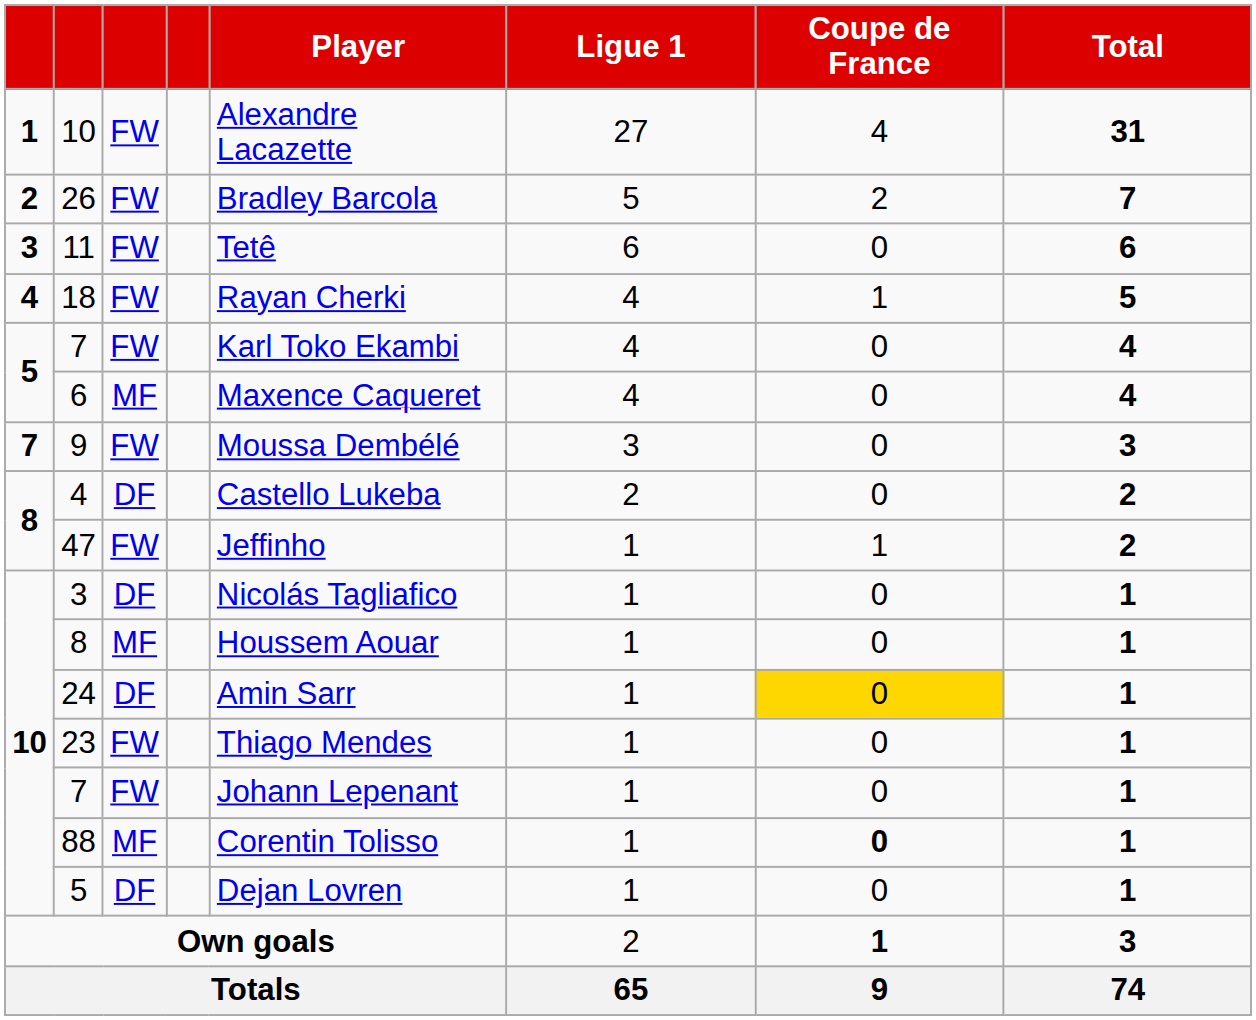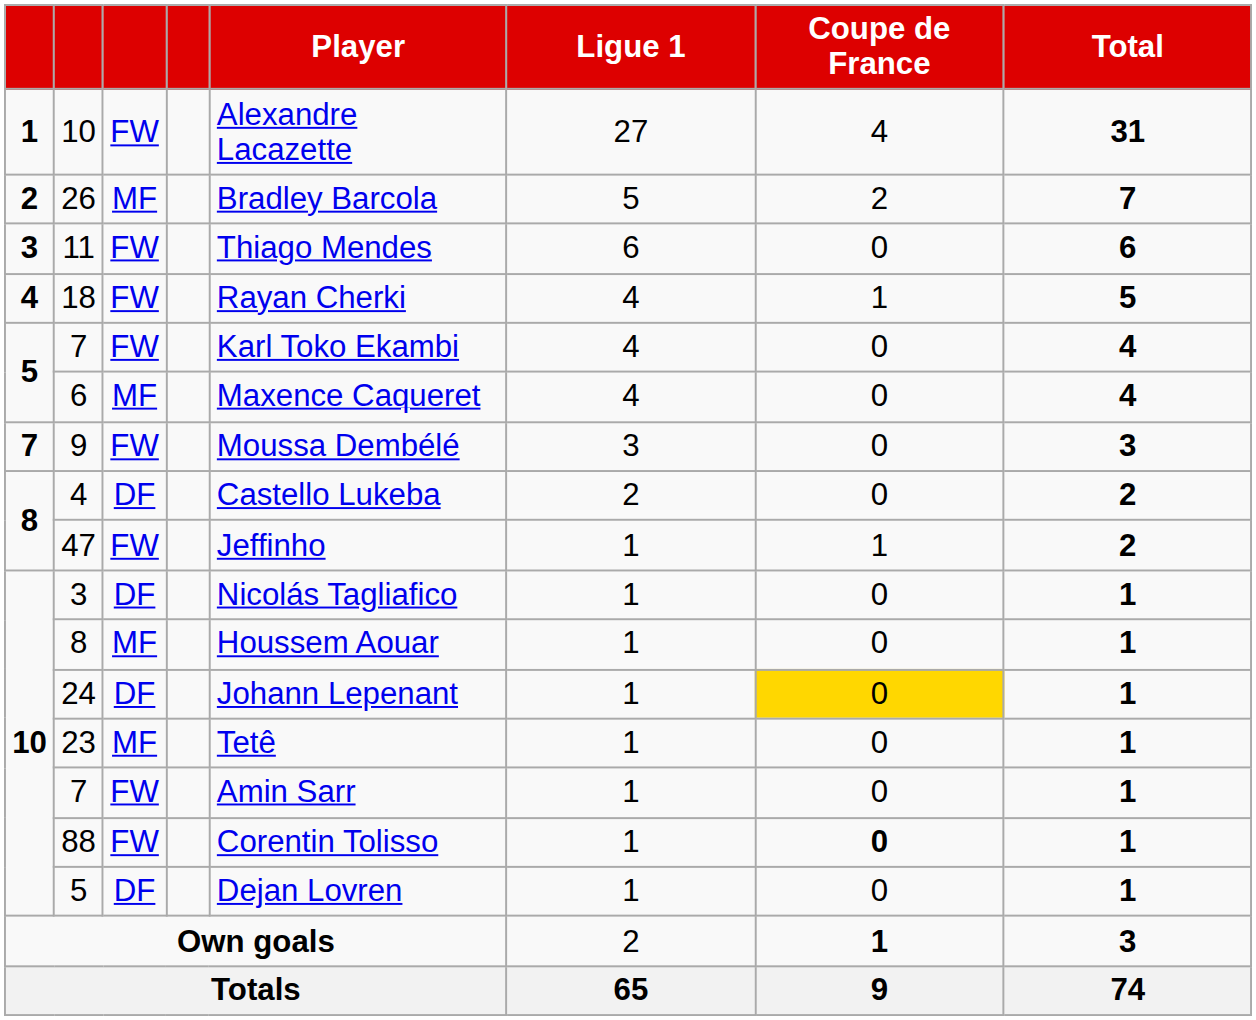26 | column 3: FW -> MF
11 | Player: Tetê -> Thiago Mendes
24 | Player: Amin Sarr -> Johann Lepenant
23 | column 3: FW -> MF
23 | Player: Thiago Mendes -> Tetê
10 / 7 | Player: Johann Lepenant -> Amin Sarr
88 | column 3: MF -> FW
